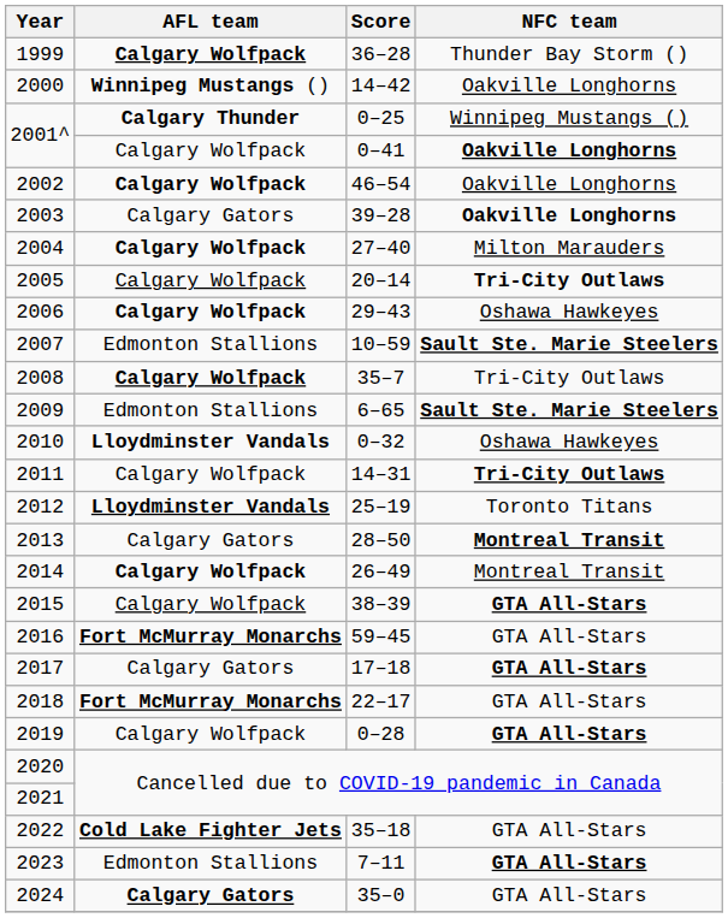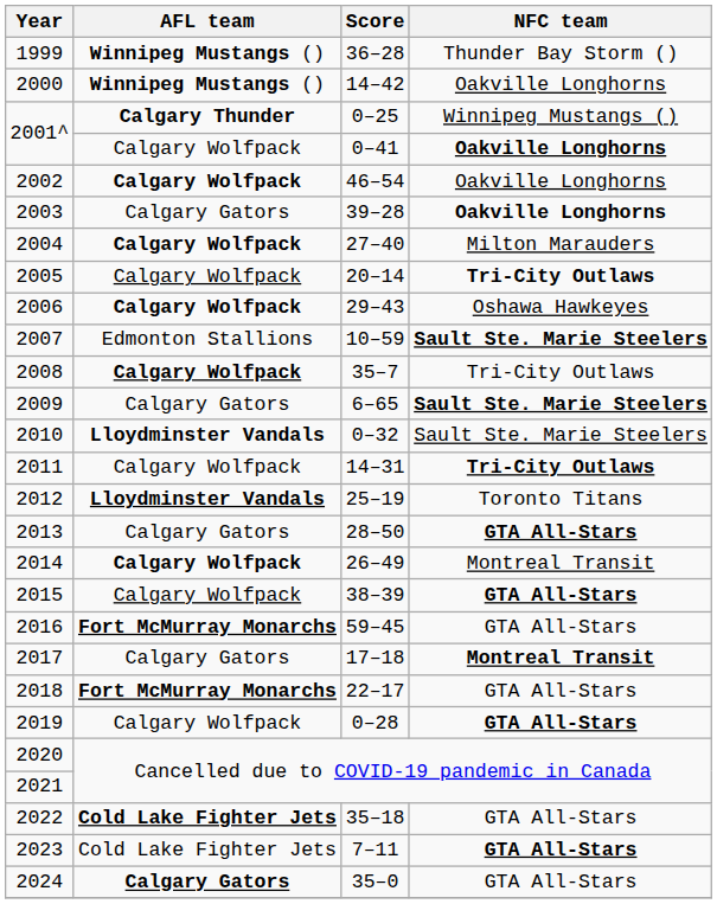1999 | AFL team: Calgary Wolfpack -> Winnipeg Mustangs ()
2009 | AFL team: Edmonton Stallions -> Calgary Gators
2010 | NFC team: Oshawa Hawkeyes -> Sault Ste. Marie Steelers
2013 | NFC team: Montreal Transit -> GTA All-Stars
2017 | NFC team: GTA All-Stars -> Montreal Transit
2023 | AFL team: Edmonton Stallions -> Cold Lake Fighter Jets
